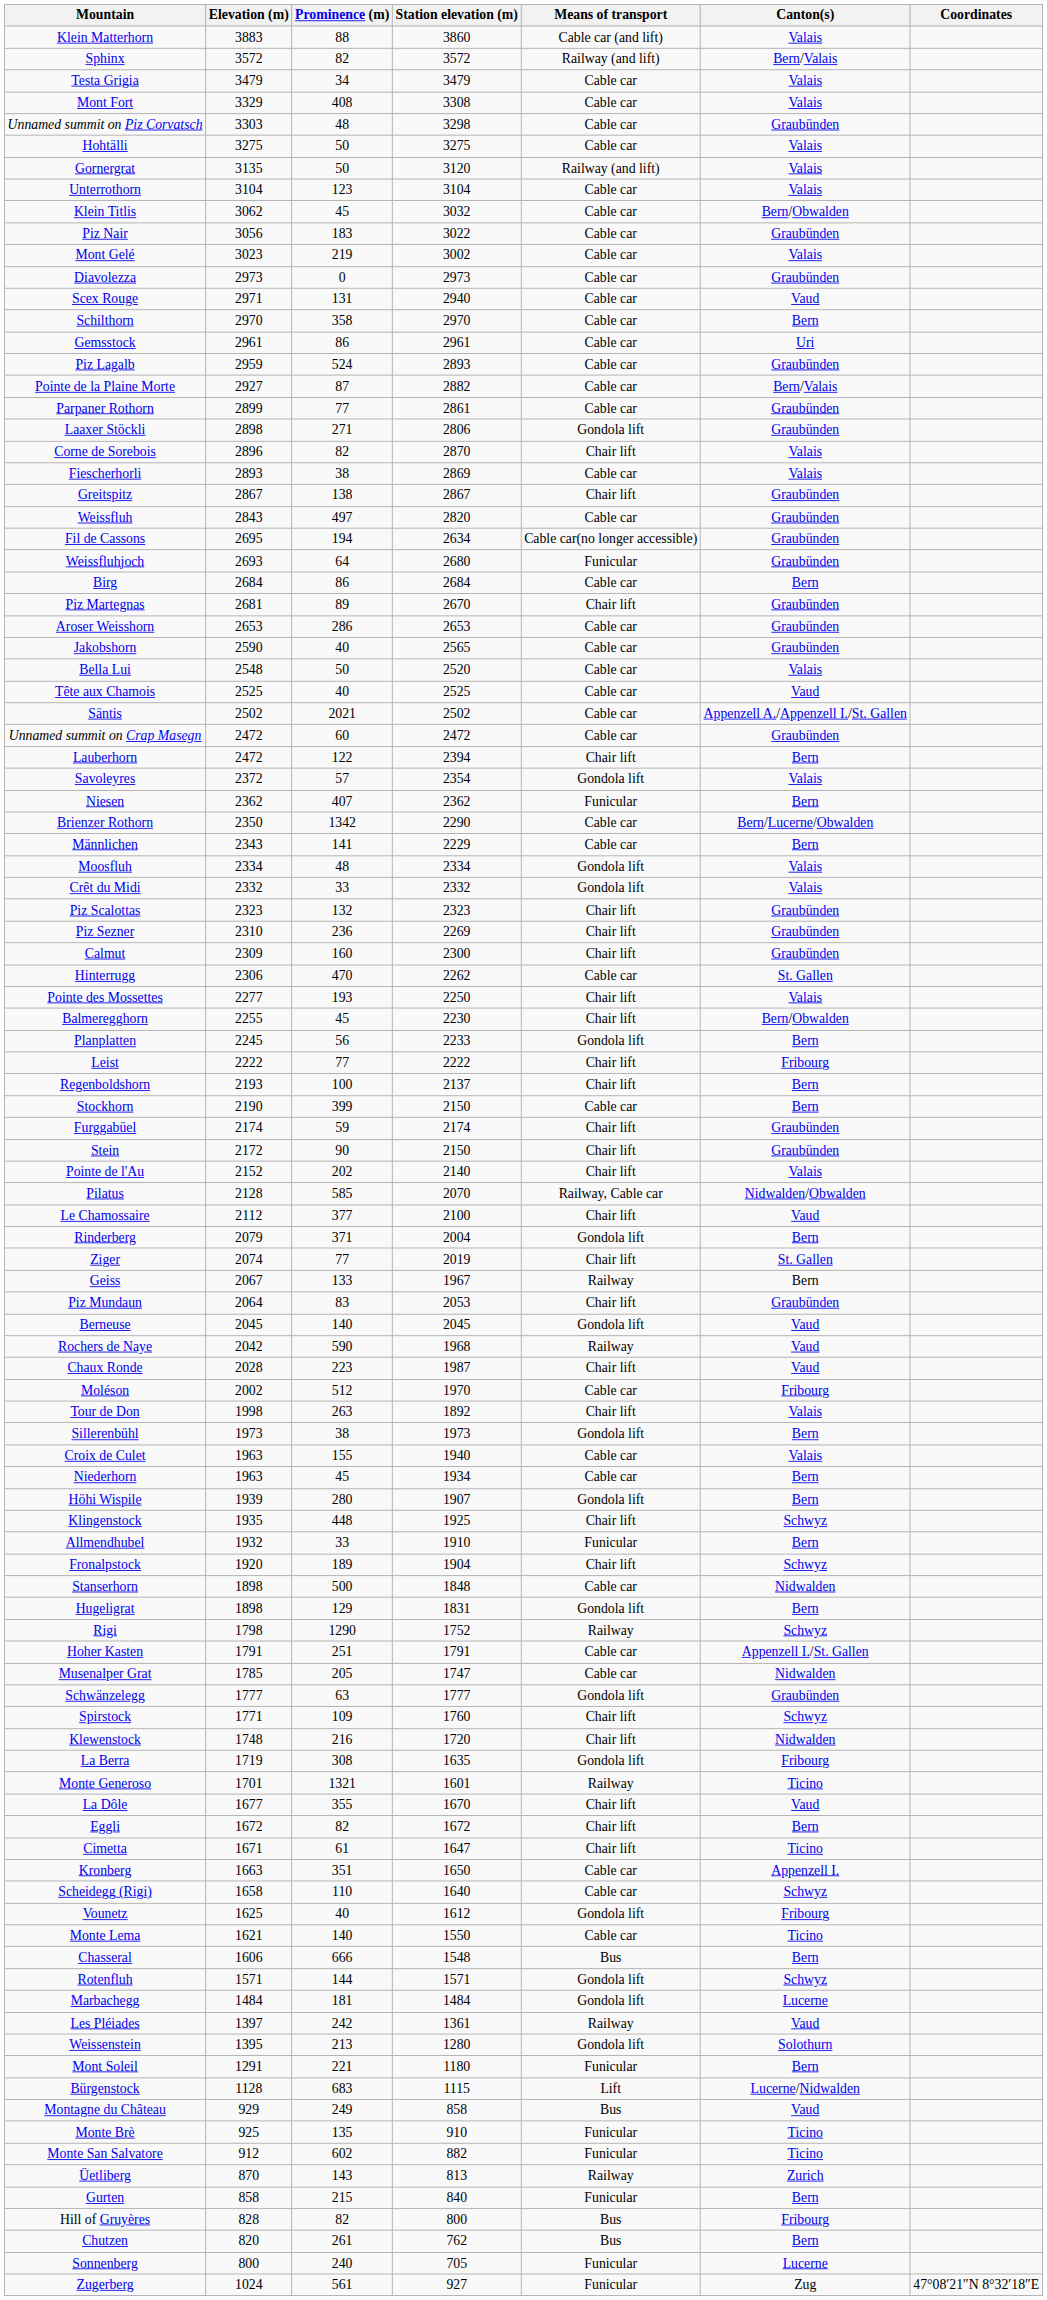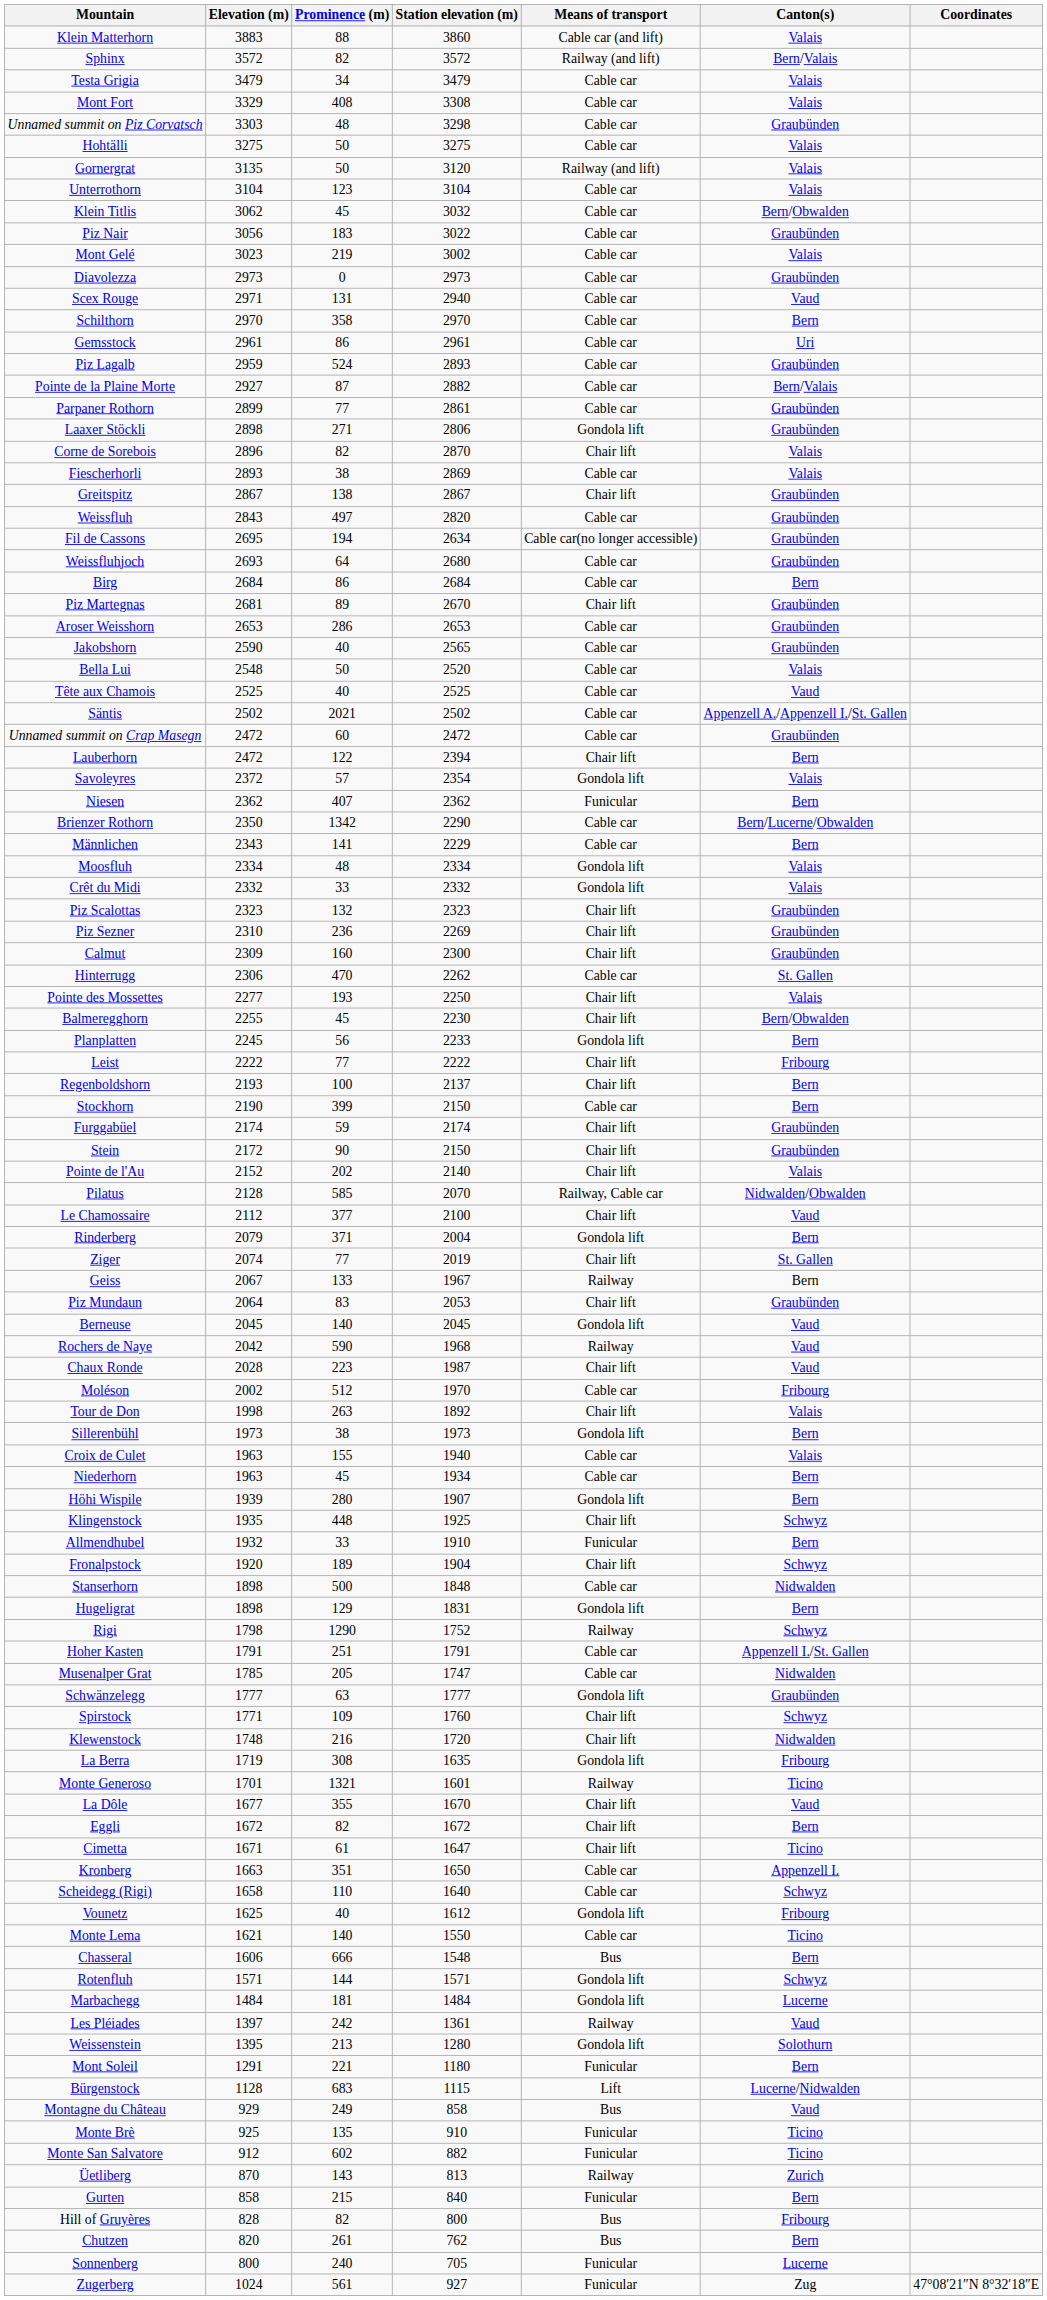Weissfluhjoch | Means of transport: Funicular -> Cable car
